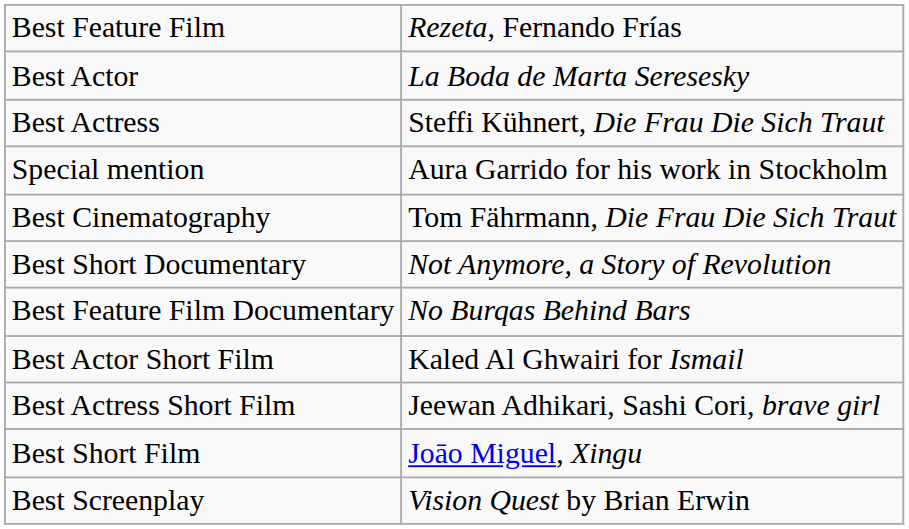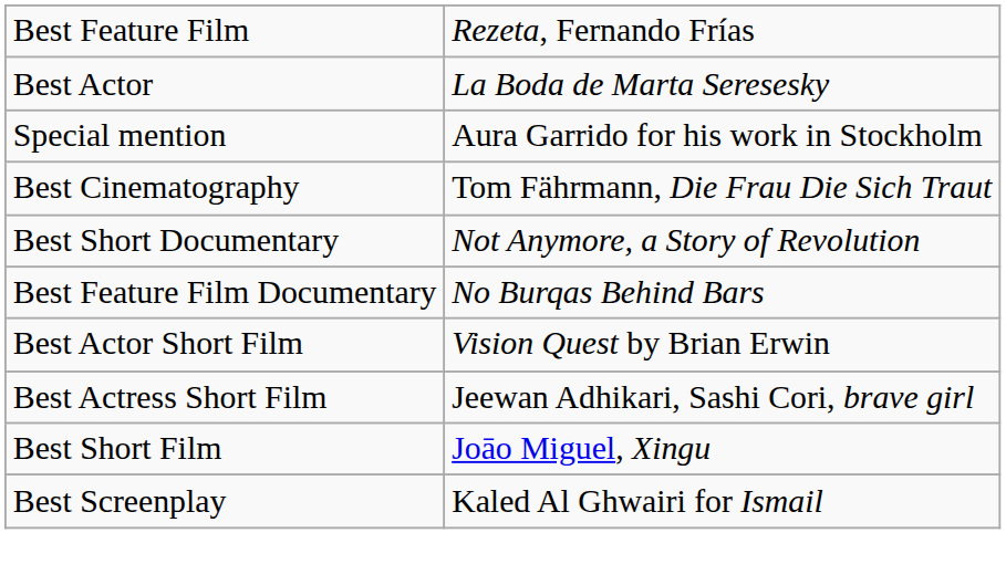- row: Best Actress | Steffi Kühnert, Die Frau Die Sich Traut
Best Actor Short Film | column 2: Kaled Al Ghwairi for Ismail -> Vision Quest by Brian Erwin
Best Screenplay | column 2: Vision Quest by Brian Erwin -> Kaled Al Ghwairi for Ismail
